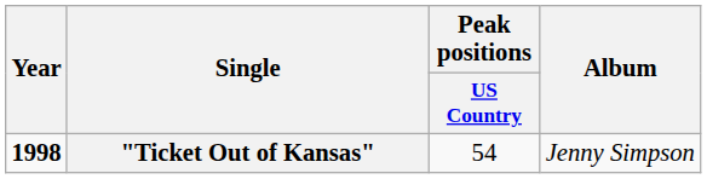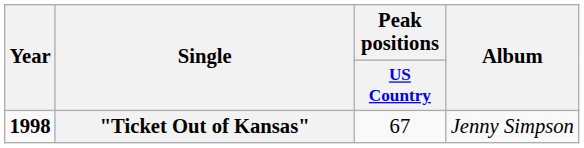"Ticket Out of Kansas" | Peak positions / US Country: 54 -> 67
